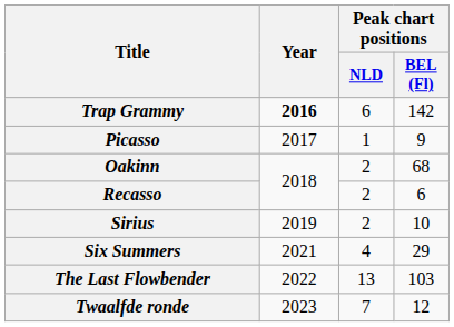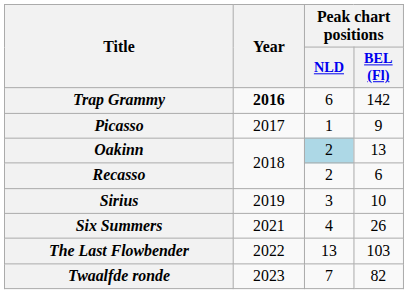Oakinn | Peak chart positions / NLD: no background -> lightblue background
Oakinn | Peak chart positions / BEL (Fl): 68 -> 13
Sirius | Peak chart positions / NLD: 2 -> 3
Six Summers | Peak chart positions / BEL (Fl): 29 -> 26
Twaalfde ronde | Peak chart positions / BEL (Fl): 12 -> 82
